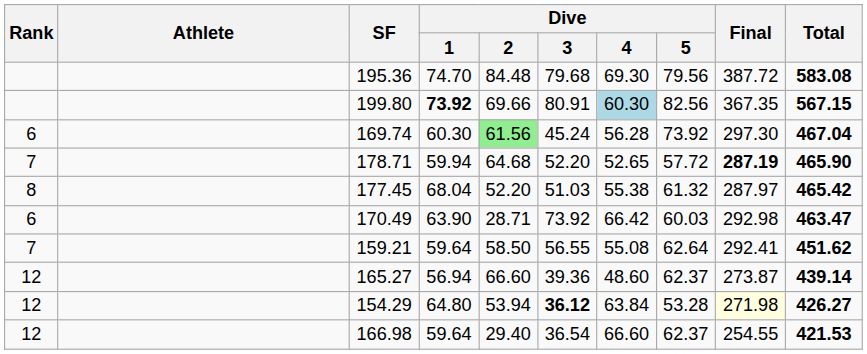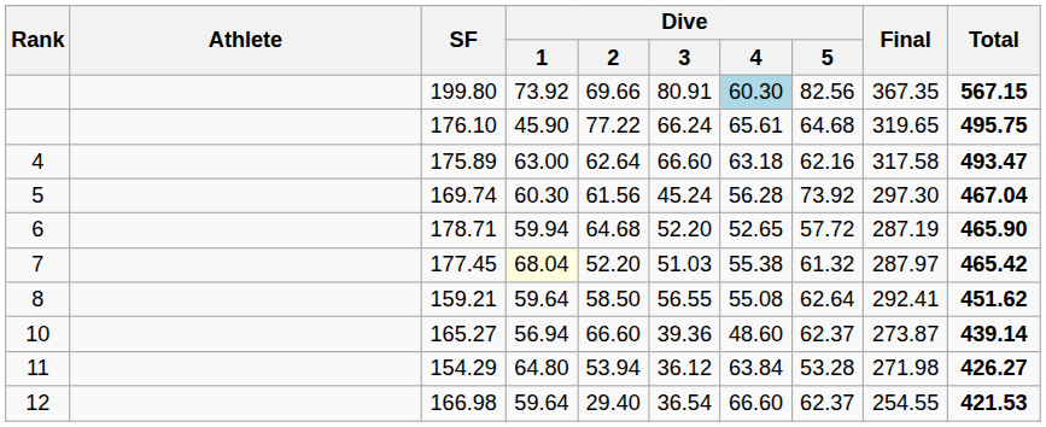- row: 195.36 | 74.70 | 84.48 | 79.68 | 69.30 | 79.56 | 387.72 | 583.08
199.80 | Dive / 1: bold -> normal
+ row: 176.10 | 45.90 | 77.22 | 66.24 | 65.61 | 64.68 | 319.65 | 495.75
+ row: 4 | 175.89 | 63.00 | 62.64 | 66.60 | 63.18 | 62.16 | 317.58 | 493.47
169.74 | Rank: 6 -> 5
169.74 | Dive / 2: lightgreen background -> no background
178.71 | Rank: 7 -> 6
178.71 | Final: bold -> normal
177.45 | Rank: 8 -> 7
177.45 | Dive / 1: no background -> lightyellow background
- row: 6 | 170.49 | 63.90 | 28.71 | 73.92 | 66.42 | 60.03 | 292.98 | 463.47
159.21 | Rank: 7 -> 8
165.27 | Rank: 12 -> 10
154.29 | Rank: 12 -> 11
154.29 | Dive / 3: bold -> normal
154.29 | Final: lightyellow background -> no background
